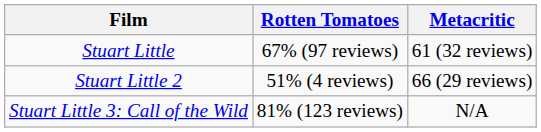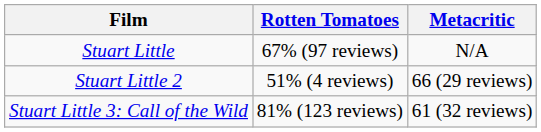Stuart Little | Metacritic: 61 (32 reviews) -> N/A
Stuart Little 3: Call of the Wild | Metacritic: N/A -> 61 (32 reviews)
